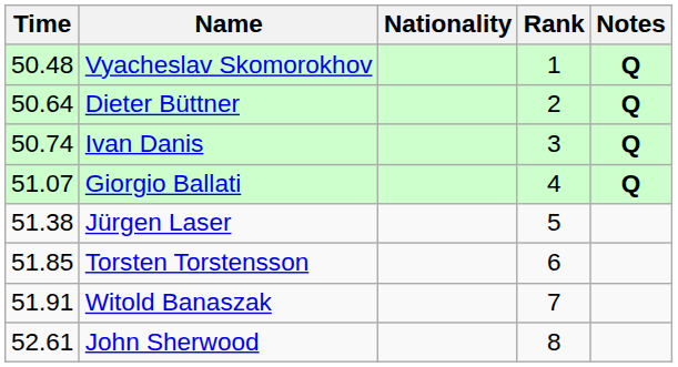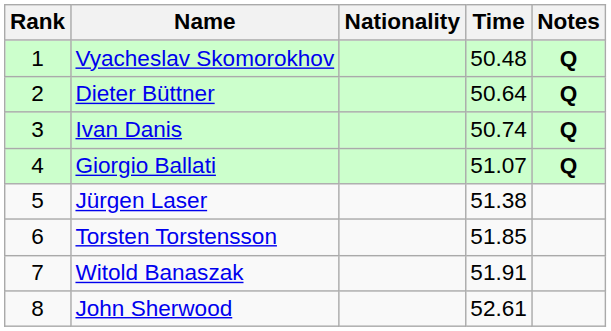columns swapped: Rank <-> Time
